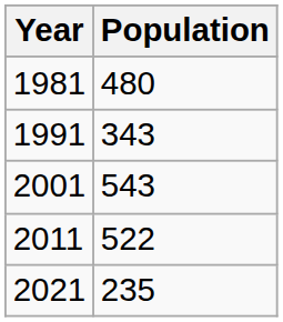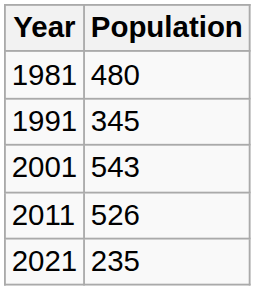1991 | Population: 343 -> 345
2011 | Population: 522 -> 526
